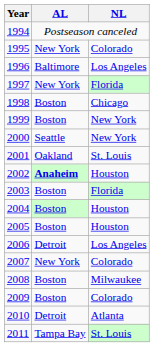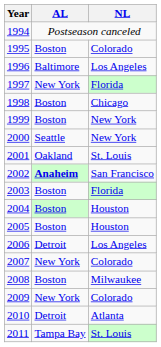1995 | AL: New York -> Boston
2002 | NL: Houston -> San Francisco
2009 | AL: Boston -> New York
